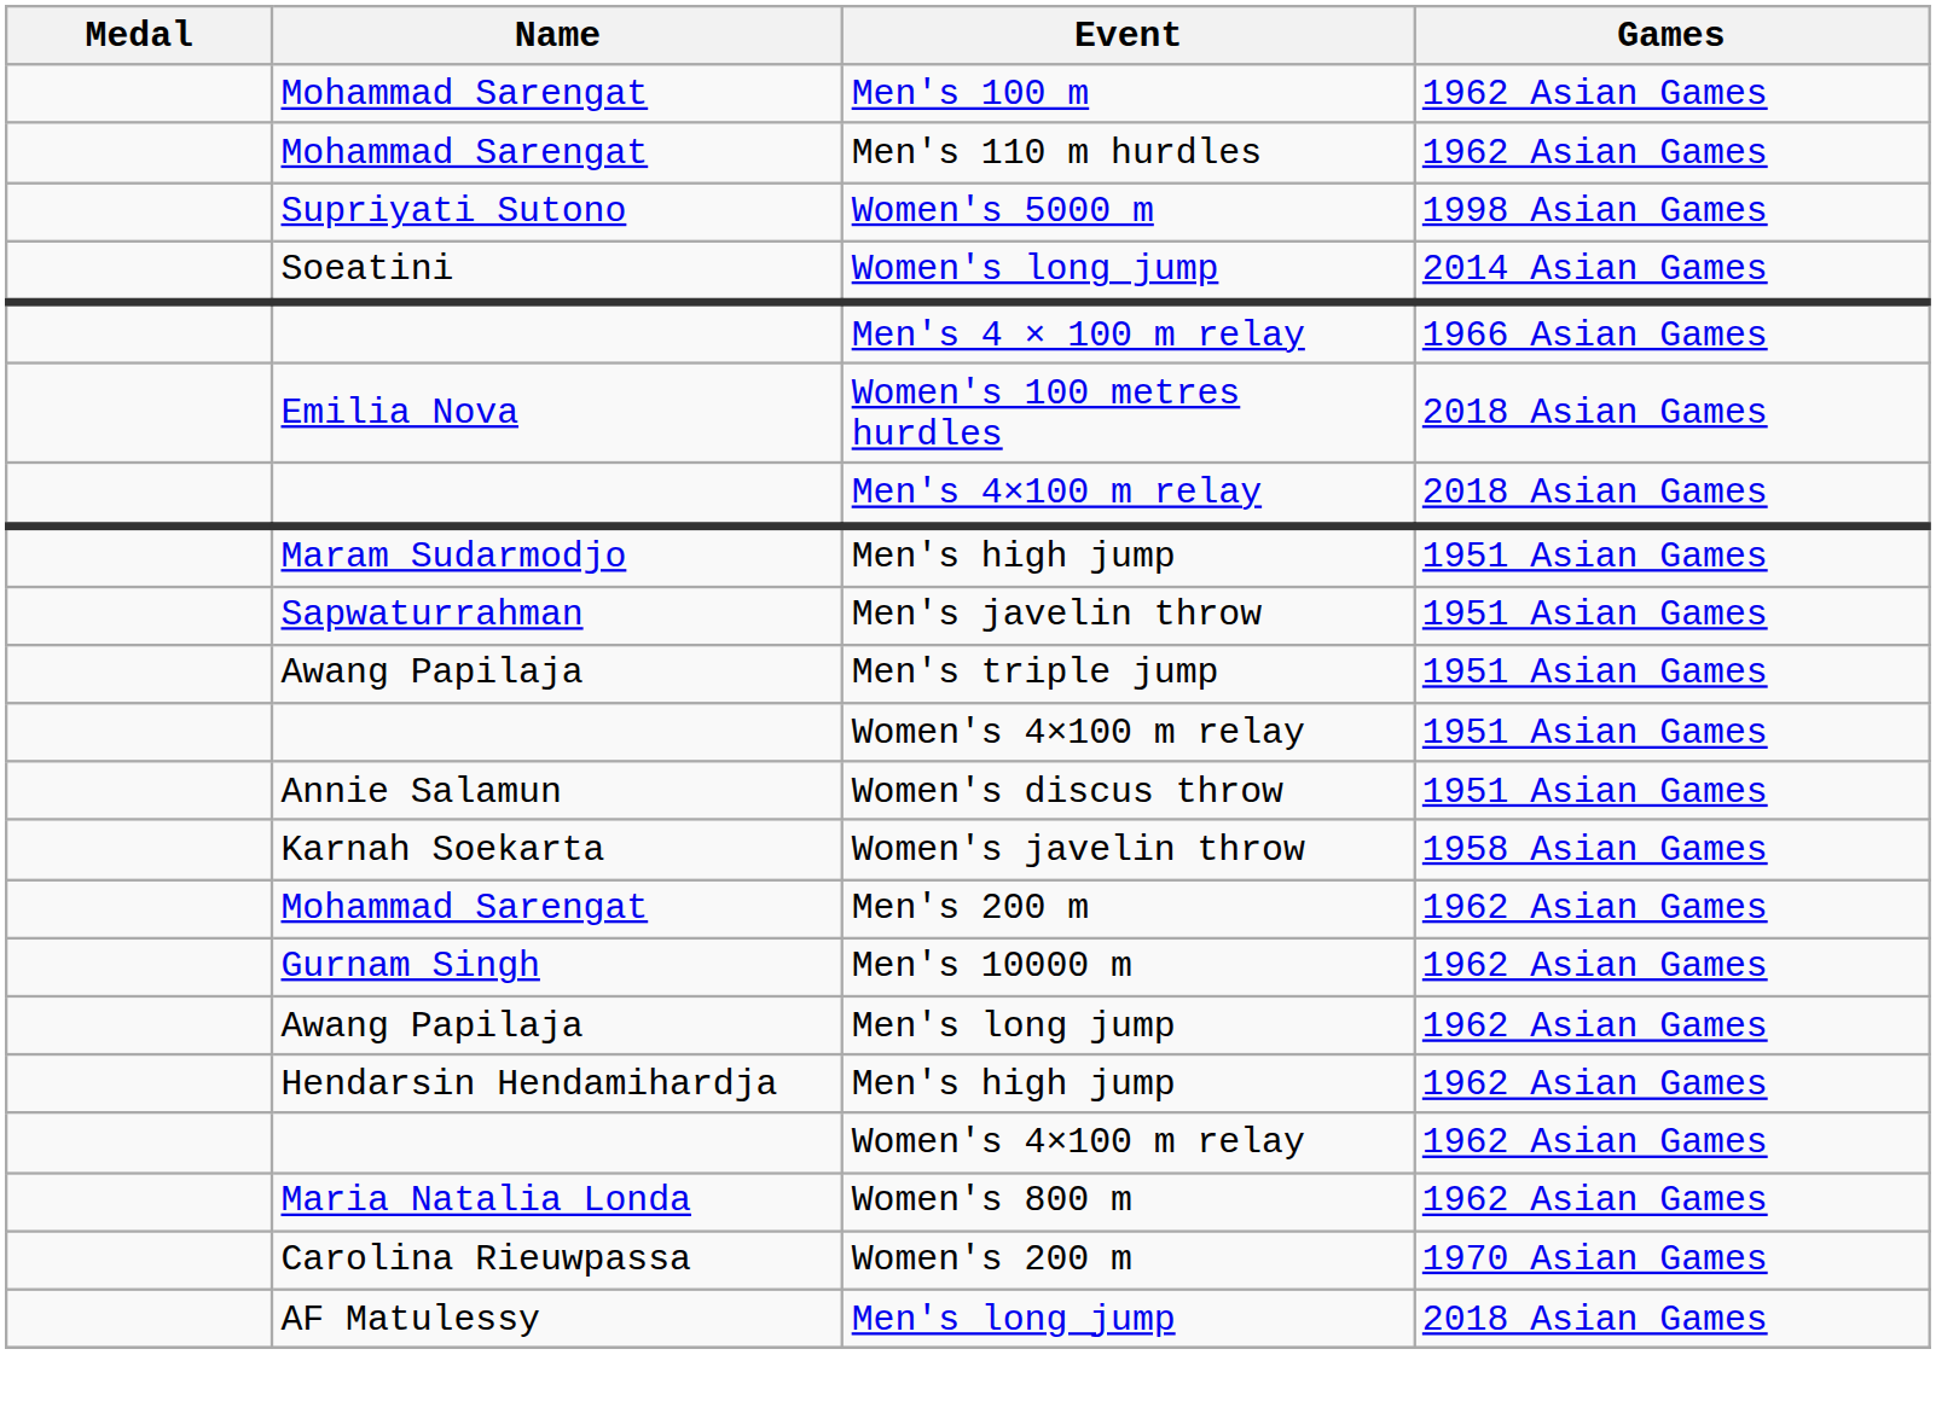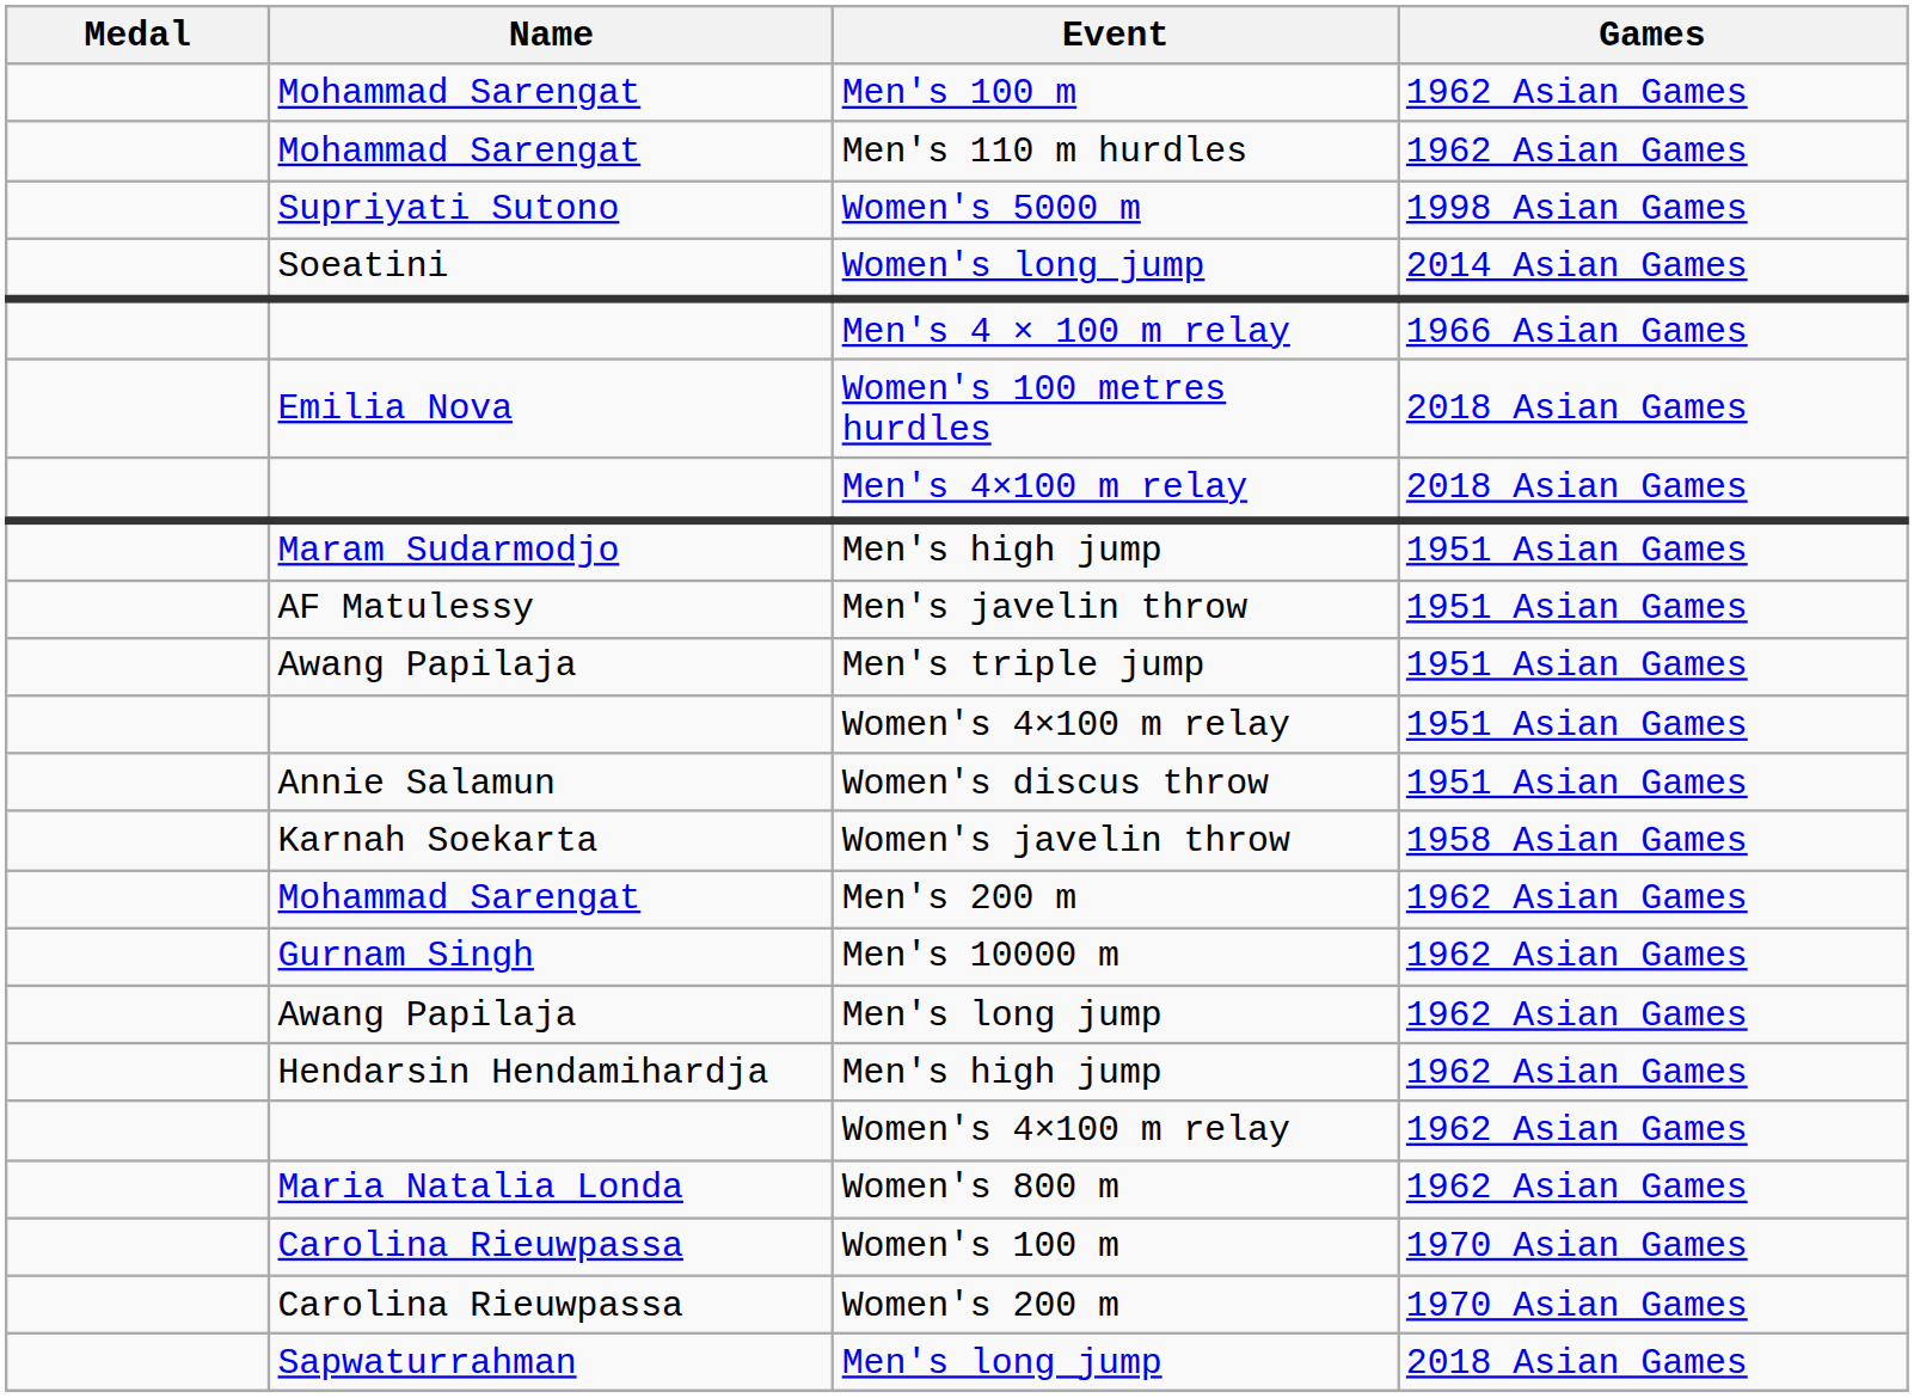Men's javelin throw | Name: Sapwaturrahman -> AF Matulessy
+ row: Carolina Rieuwpassa | Women's 100 m | 1970 Asian Games
Men's long jump / 2018 Asian Games | Name: AF Matulessy -> Sapwaturrahman
